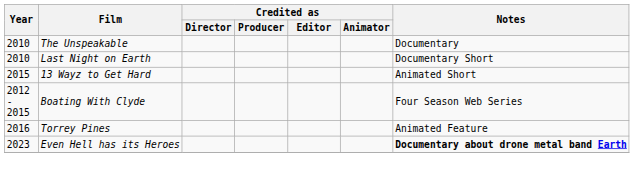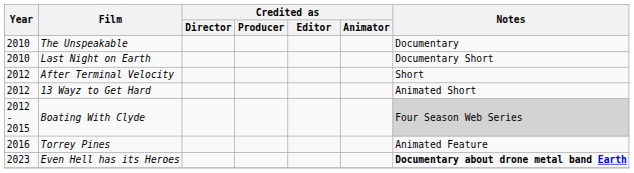+ row: 2012 | After Terminal Velocity | Short
13 Wayz to Get Hard | Year: 2015 -> 2012
Boating With Clyde | Notes: no background -> lightgrey background
